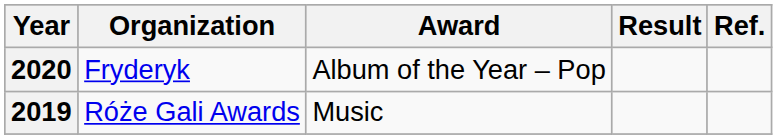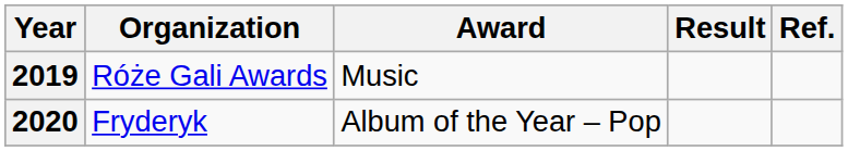rows swapped: 2019 <-> 2020
